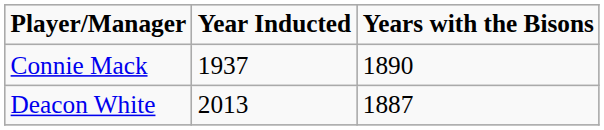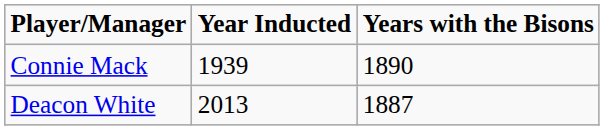Connie Mack | Year Inducted: 1937 -> 1939
